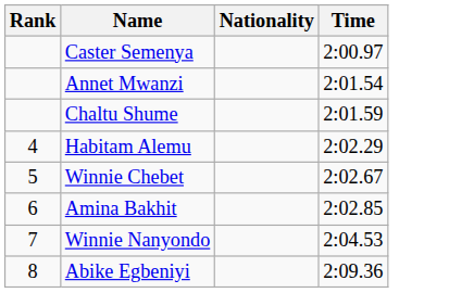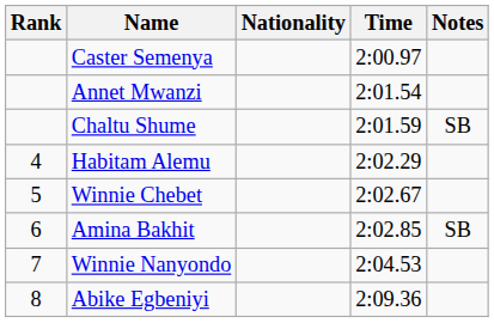+ column: Notes | SB | SB
